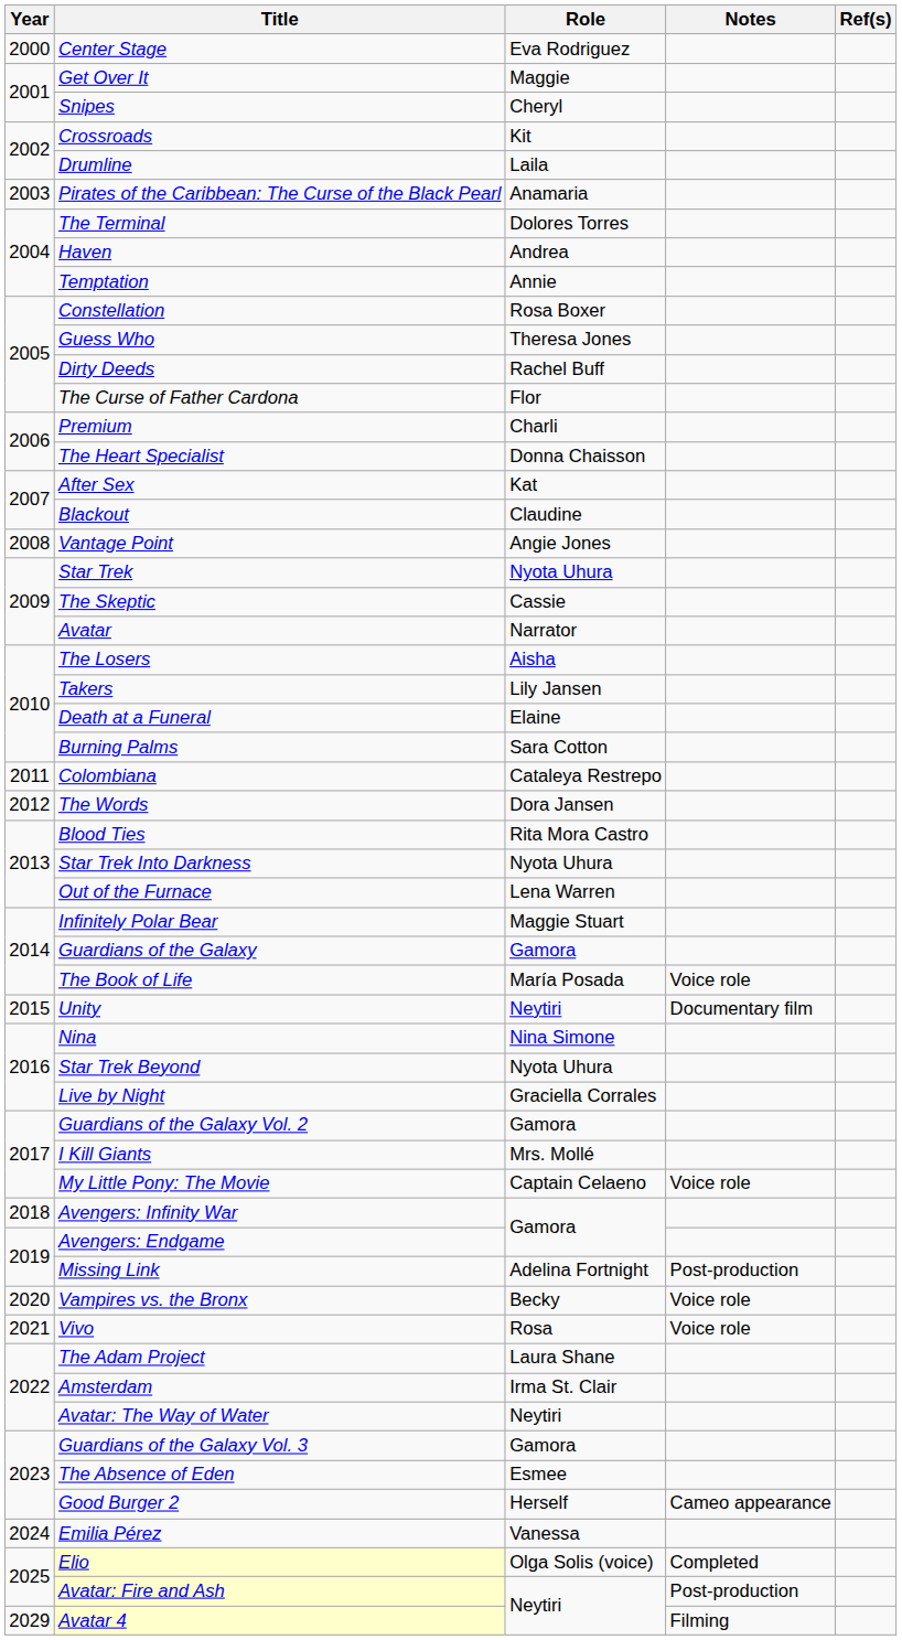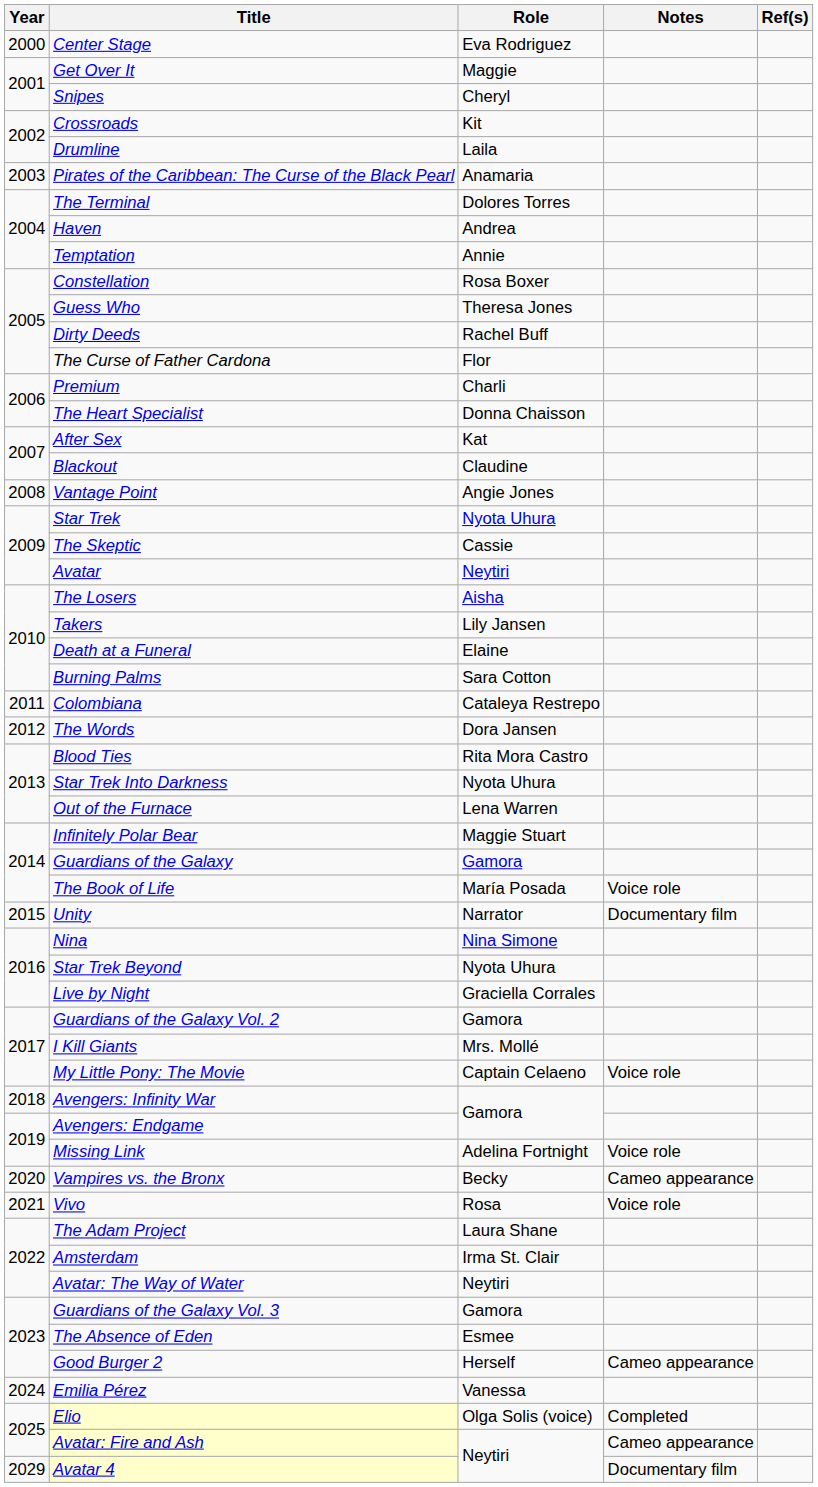Avatar | Role: Narrator -> Neytiri
Unity | Role: Neytiri -> Narrator
Missing Link | Notes: Post-production -> Voice role
Vampires vs. the Bronx | Notes: Voice role -> Cameo appearance
Avatar: Fire and Ash | Notes: Post-production -> Cameo appearance
Avatar 4 | Notes: Filming -> Documentary film
